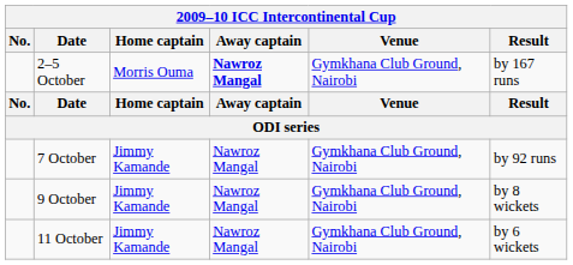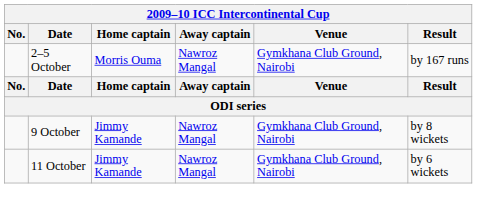2–5 October | Away captain: bold -> normal
- row: 7 October | Jimmy Kamande | Nawroz Mangal | Gymkhana Club Ground, Nairobi | by 92 runs
